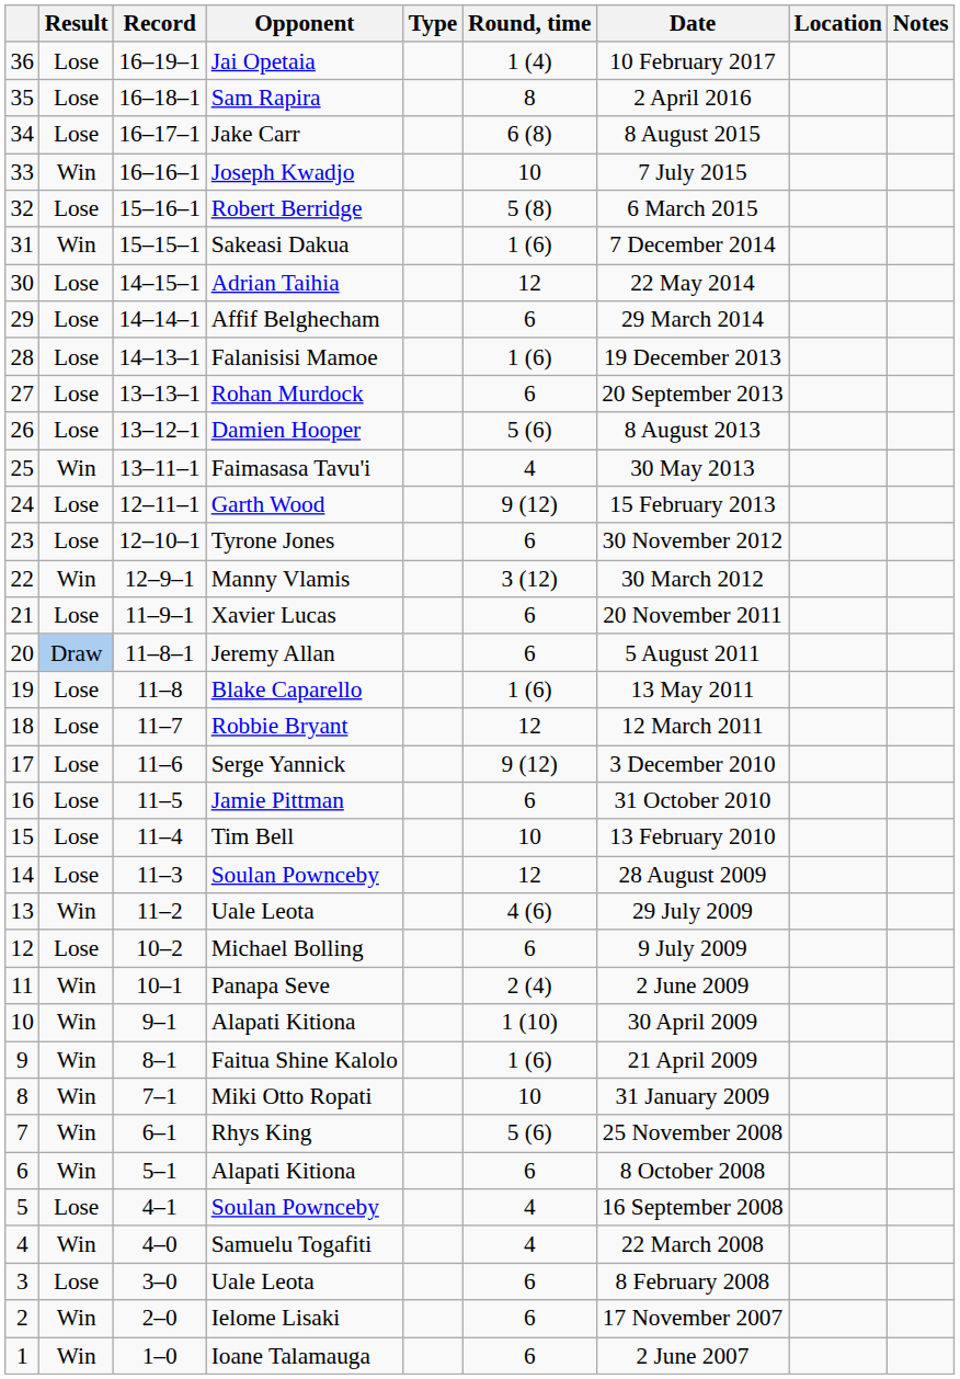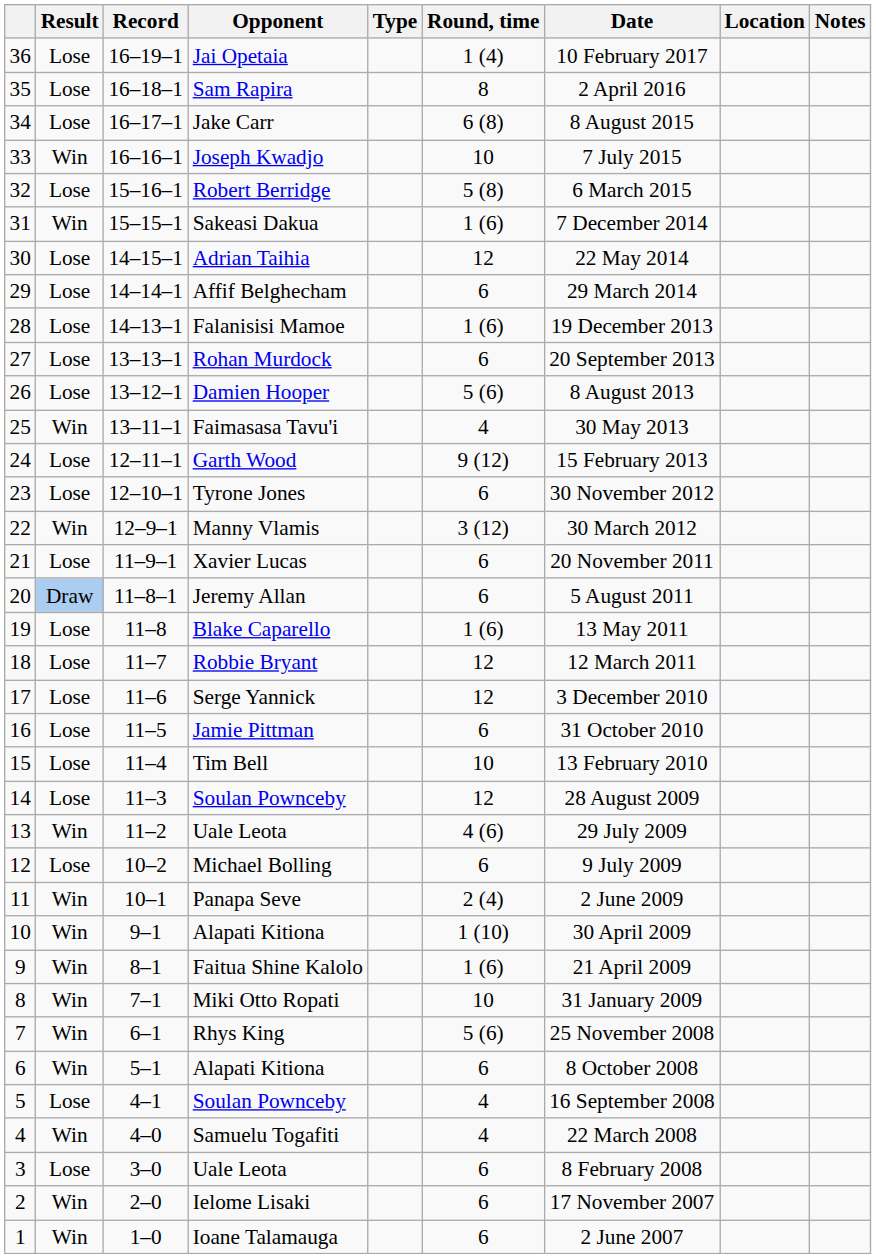Serge Yannick | Round, time: 9 (12) -> 12
